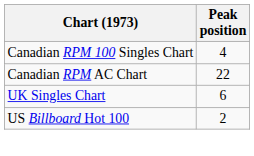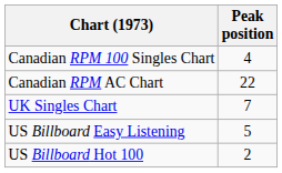UK Singles Chart | Peak position: 6 -> 7
+ row: US Billboard Easy Listening | 5
